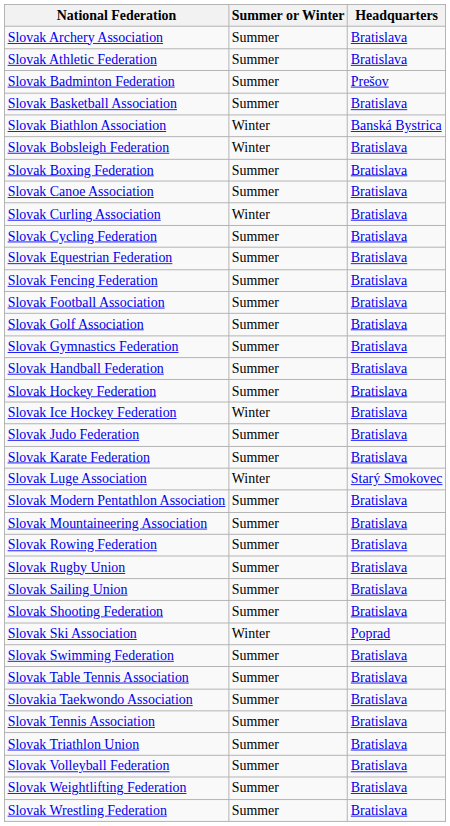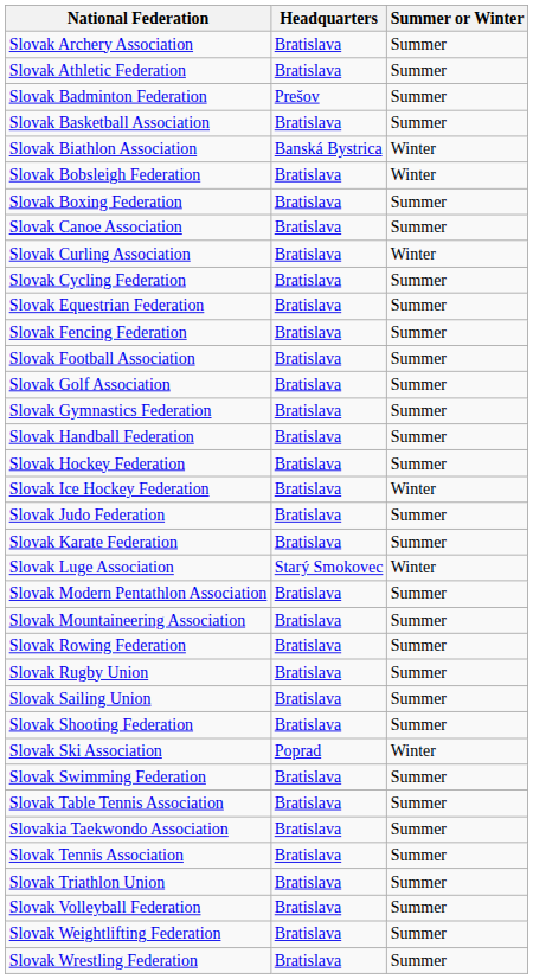columns swapped: Summer or Winter <-> Headquarters
